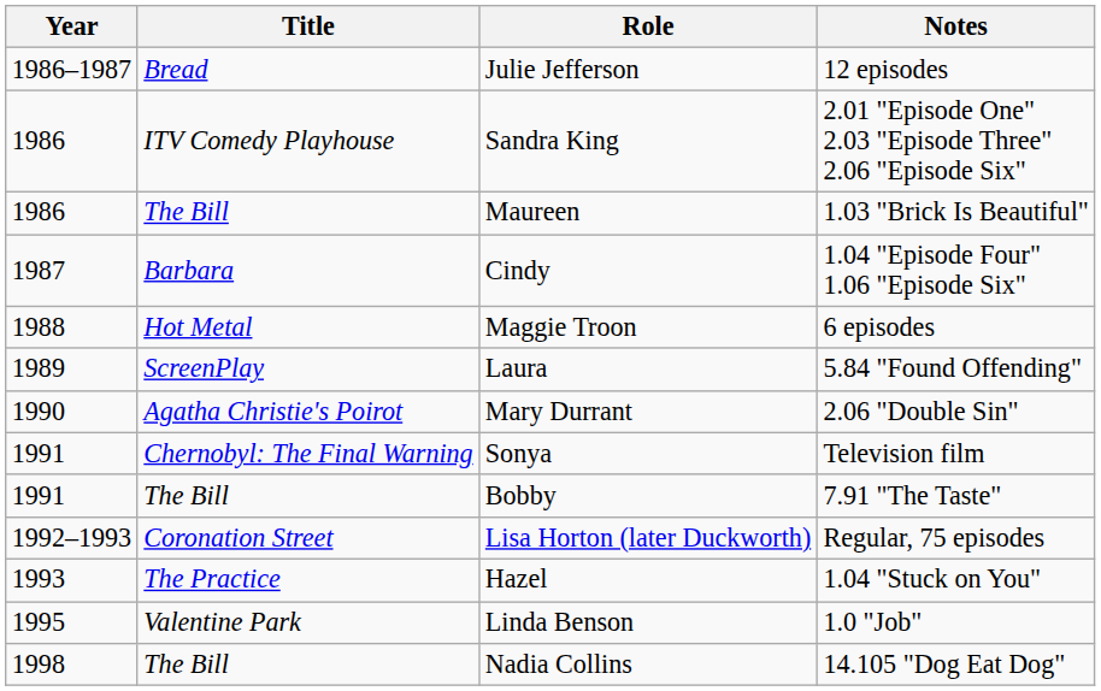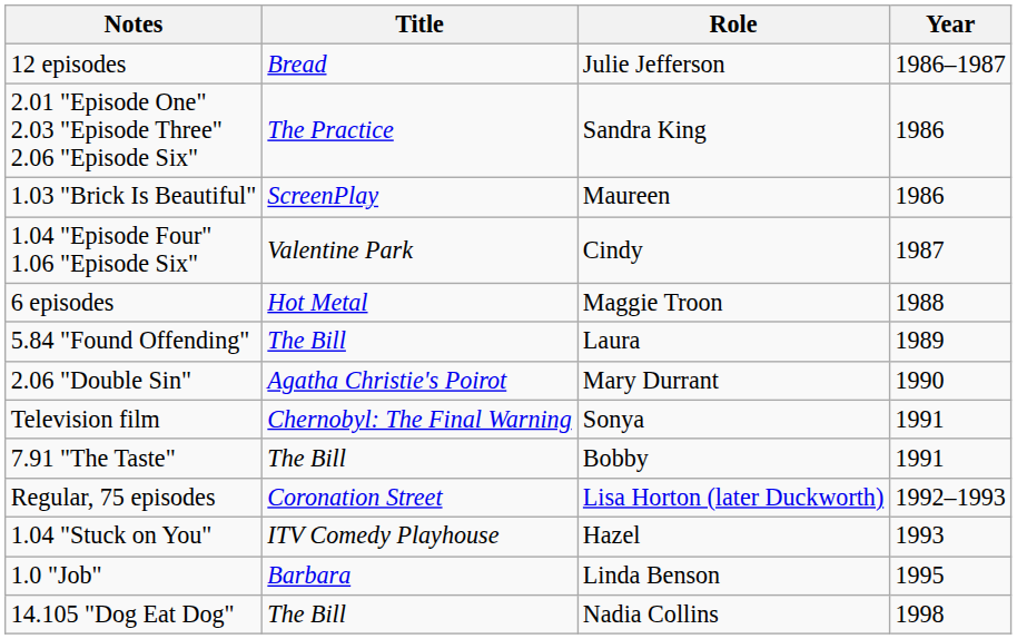columns swapped: Year <-> Notes
Sandra King | Title: ITV Comedy Playhouse -> The Practice
Maureen | Title: The Bill -> ScreenPlay
Cindy | Title: Barbara -> Valentine Park
Laura | Title: ScreenPlay -> The Bill
Hazel | Title: The Practice -> ITV Comedy Playhouse
Linda Benson | Title: Valentine Park -> Barbara
